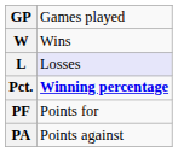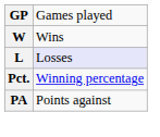Pct. | column 2: bold -> normal
- row: PF | Points for
